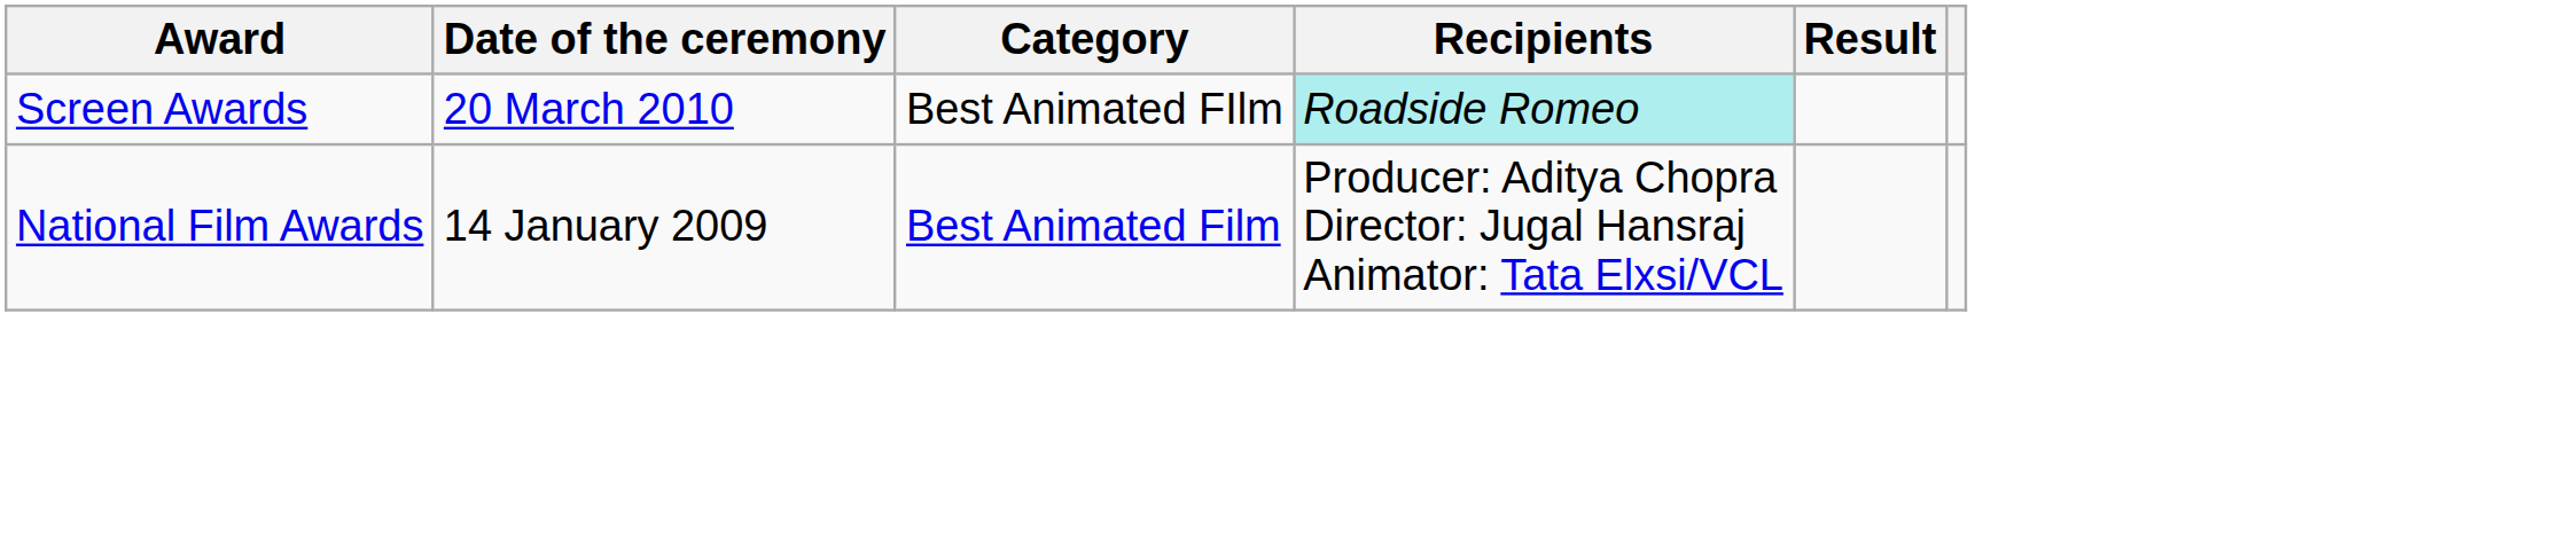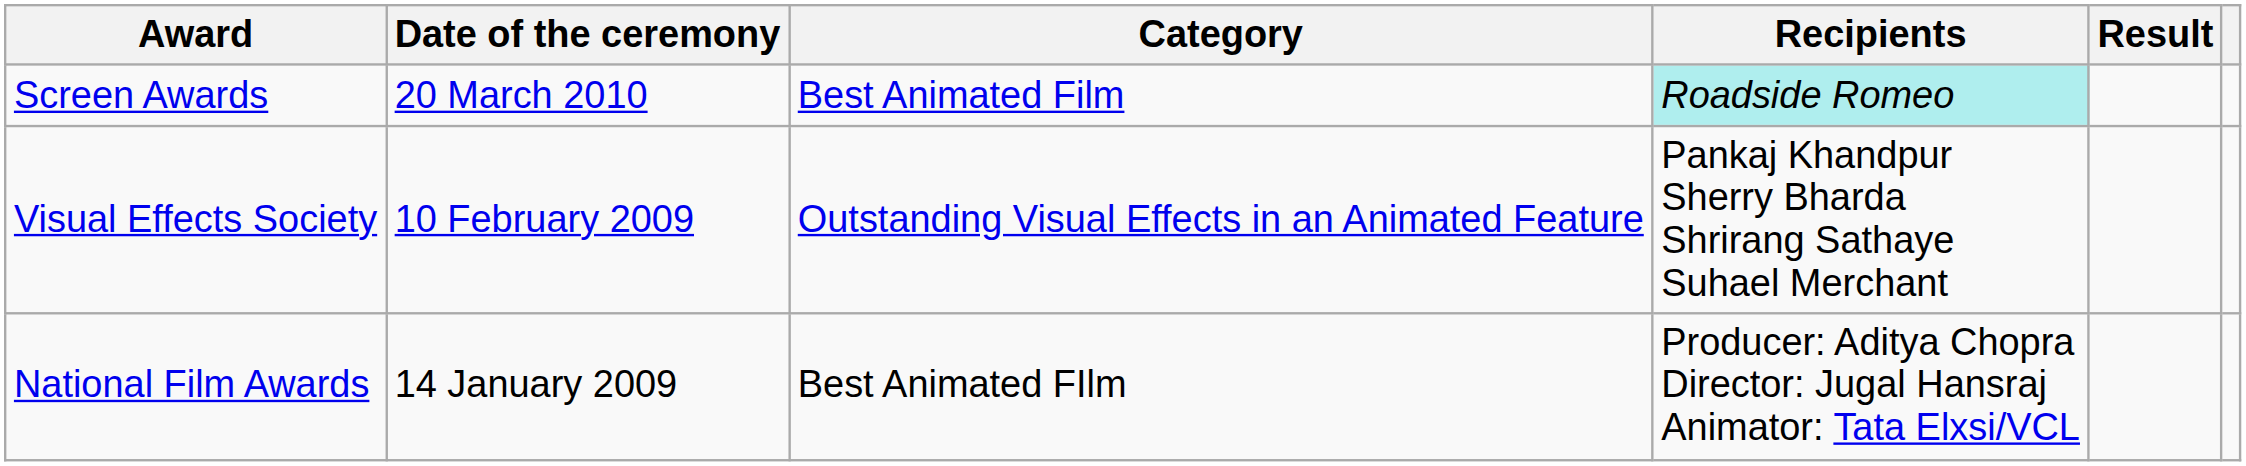Screen Awards | Category: Best Animated FIlm -> Best Animated Film
+ row: Visual Effects Society | 10 February 2009 | Outstanding Visual Effects in an Animated Feature | Pankaj Khandpur Sherry Bharda Shrirang Sathaye Suhael Merchant
National Film Awards | Category: Best Animated Film -> Best Animated FIlm
